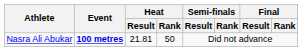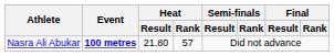Nasra Ali Abukar | Heat / Result: 21.81 -> 21.80
Nasra Ali Abukar | Heat / Rank: 50 -> 57
